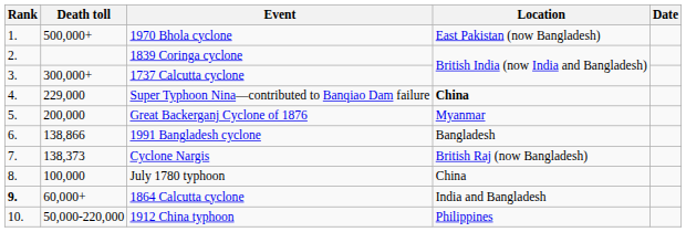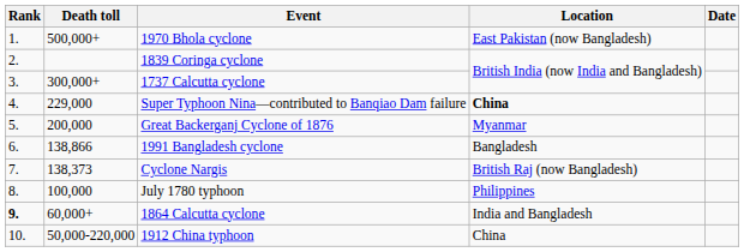July 1780 typhoon | Location: China -> Philippines
1912 China typhoon | Location: Philippines -> China
